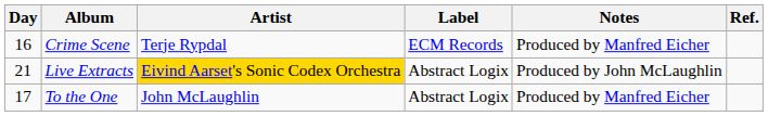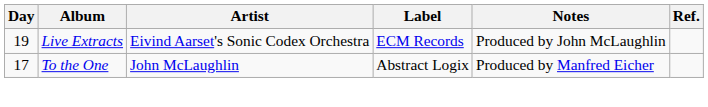- row: 16 | Crime Scene | Terje Rypdal | ECM Records | Produced by Manfred Eicher
Live Extracts | Day: 21 -> 19
Live Extracts | Artist: gold background -> no background
Live Extracts | Label: Abstract Logix -> ECM Records
